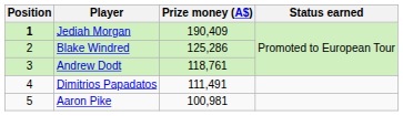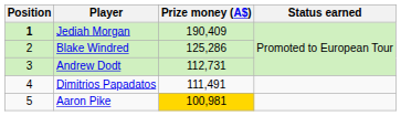Andrew Dodt | Prize money (A$): 118,761 -> 112,731
Aaron Pike | Prize money (A$): no background -> gold background
